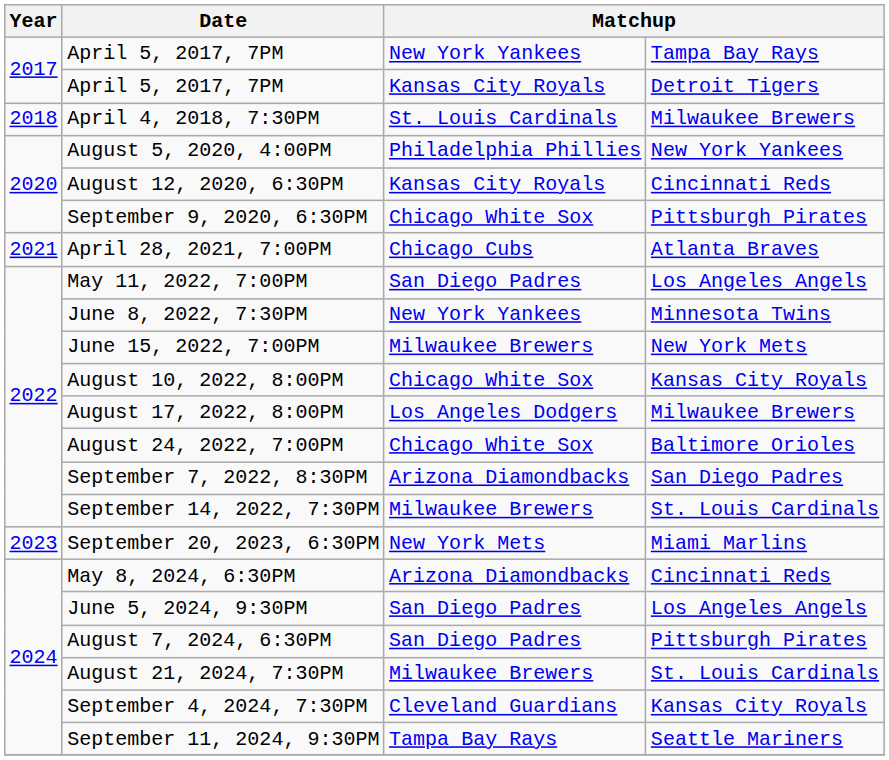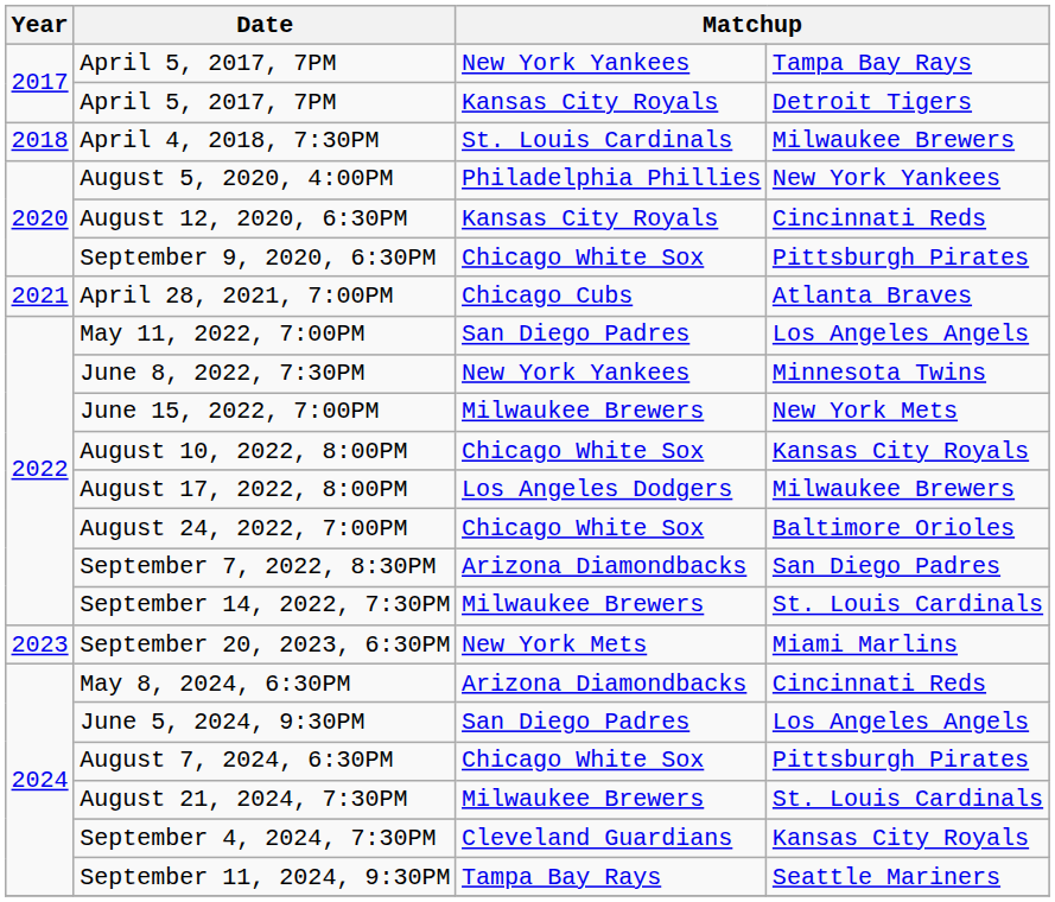August 7, 2024, 6:30PM | column 3: San Diego Padres -> Chicago White Sox
